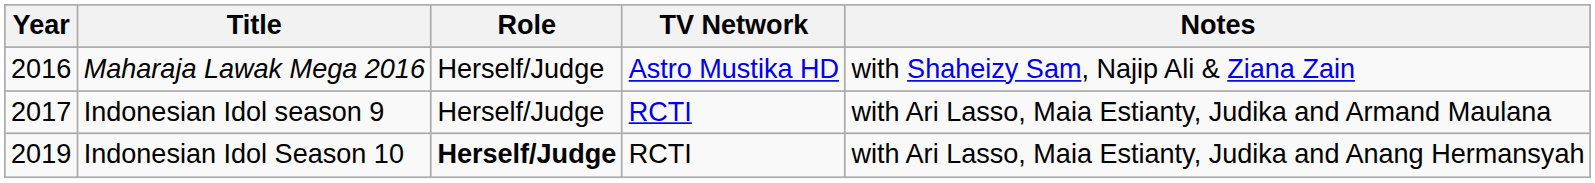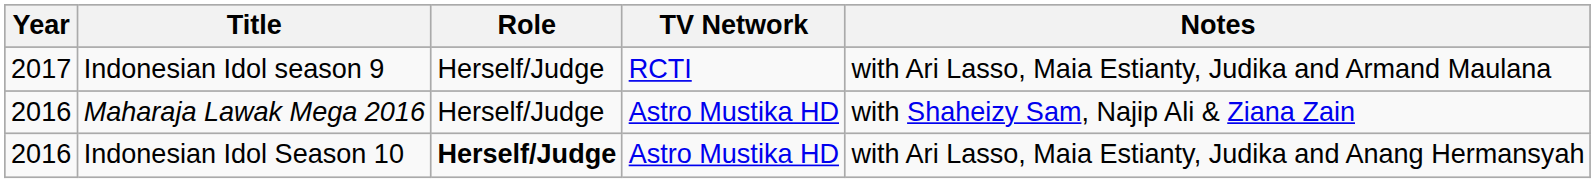rows swapped: Maharaja Lawak Mega 2016 <-> Indonesian Idol season 9
Indonesian Idol Season 10 | Year: 2019 -> 2016
Indonesian Idol Season 10 | TV Network: RCTI -> Astro Mustika HD
